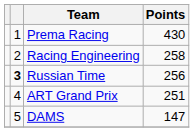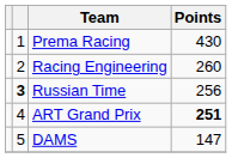Racing Engineering | Points: 258 -> 260
ART Grand Prix | Points: normal -> bold
